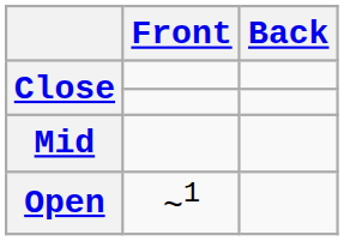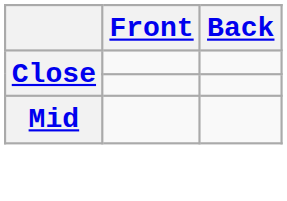- row: Open | ~1
